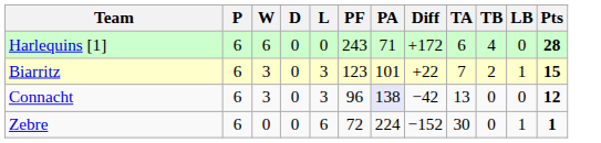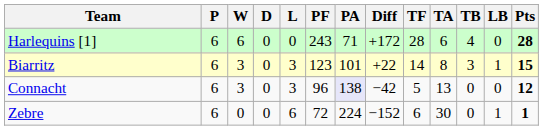+ column: TF | 28 | 14 | 5 | 6
Biarritz | TA: 7 -> 8
Biarritz | TB: 2 -> 3
